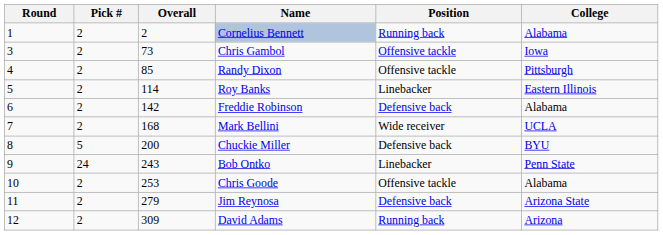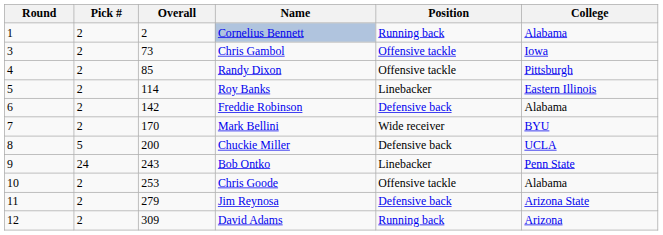Mark Bellini | Overall: 168 -> 170
Mark Bellini | College: UCLA -> BYU
Chuckie Miller | College: BYU -> UCLA
